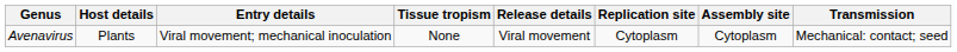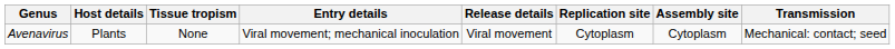columns swapped: Tissue tropism <-> Entry details
